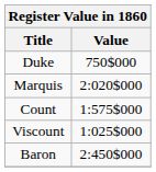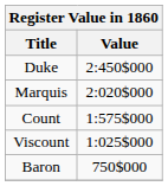Duke | Value: 750$000 -> 2:450$000
Baron | Value: 2:450$000 -> 750$000
